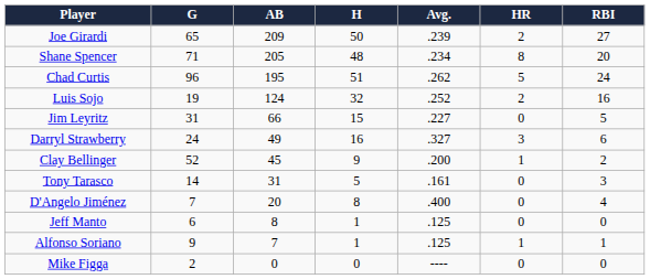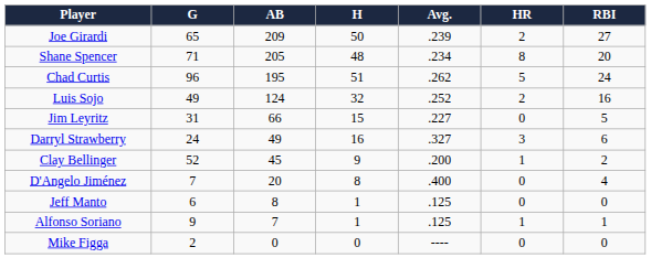Luis Sojo | G: 19 -> 49
- row: Tony Tarasco | 14 | 31 | 5 | .161 | 0 | 3
